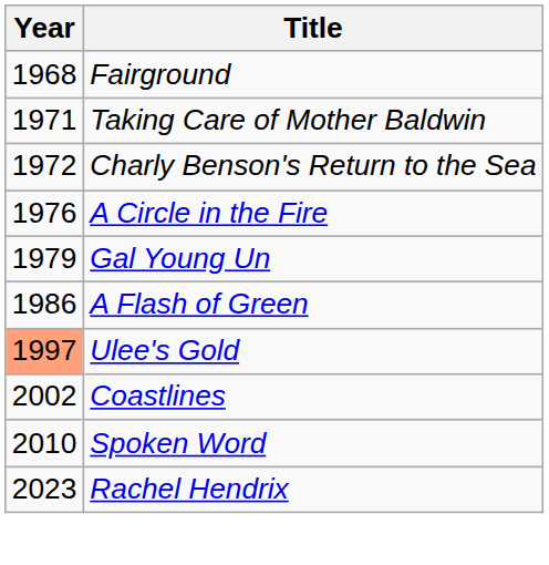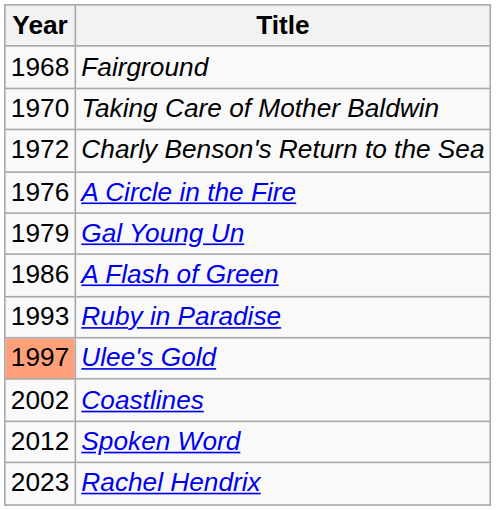Taking Care of Mother Baldwin | Year: 1971 -> 1970
+ row: 1993 | Ruby in Paradise
Spoken Word | Year: 2010 -> 2012
